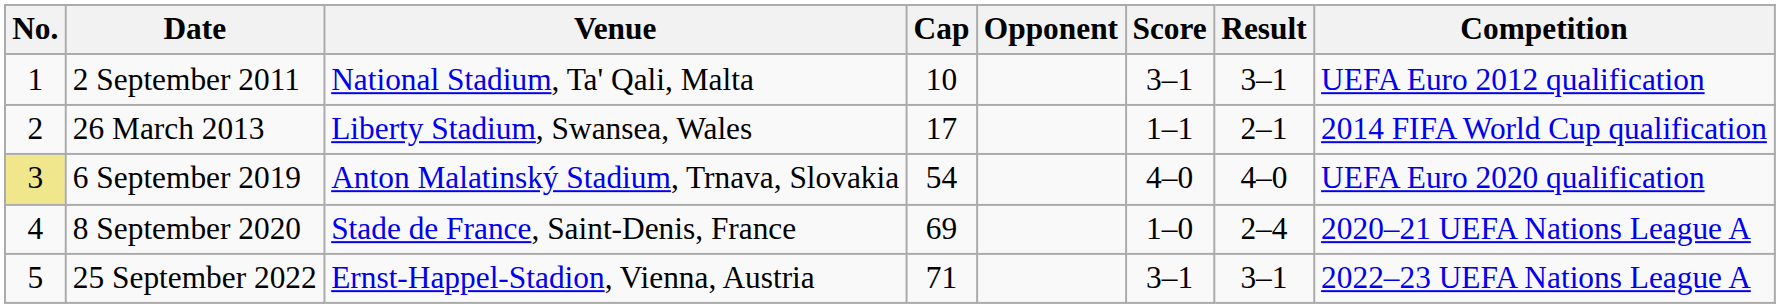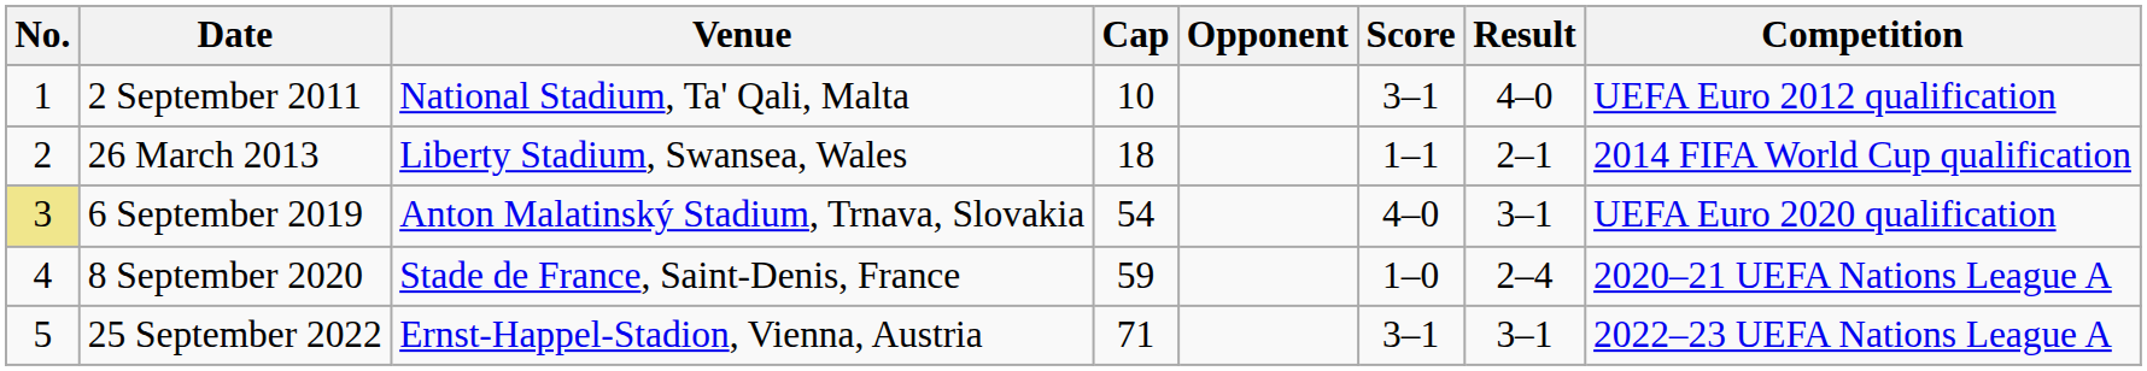2 September 2011 | Result: 3–1 -> 4–0
26 March 2013 | Cap: 17 -> 18
6 September 2019 | Result: 4–0 -> 3–1
8 September 2020 | Cap: 69 -> 59
